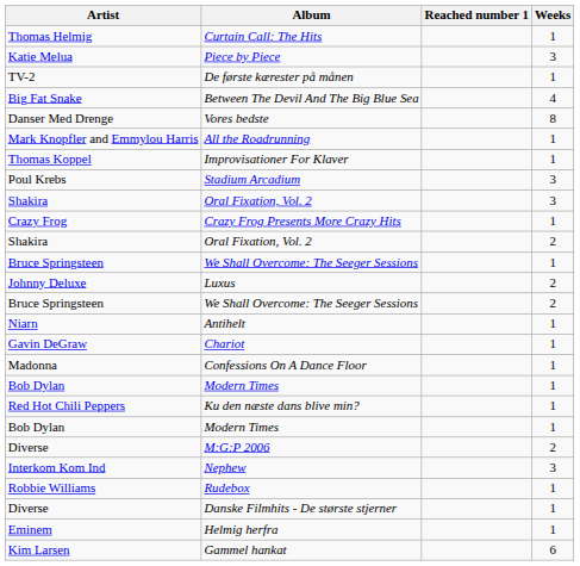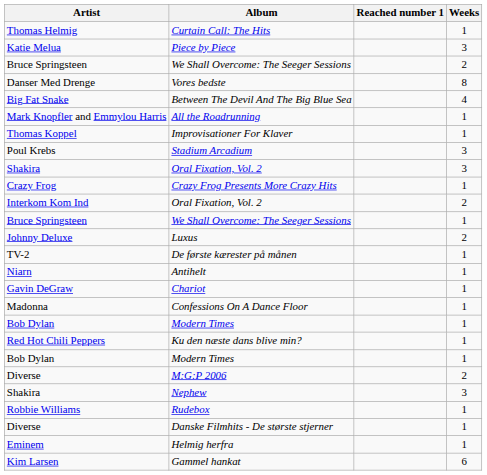rows swapped: De første kærester på månen <-> We Shall Overcome: The Seeger Sessions / 2
rows swapped: Between The Devil And The Big Blue Sea <-> Vores bedste
Oral Fixation, Vol. 2 / 2 | Artist: Shakira -> Interkom Kom Ind
Nephew | Artist: Interkom Kom Ind -> Shakira
